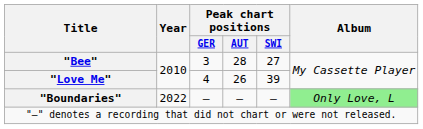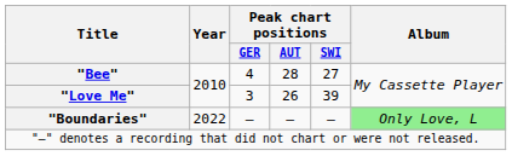"Bee" | Peak chart positions / GER: 3 -> 4
"Love Me" | Peak chart positions / GER: 4 -> 3
